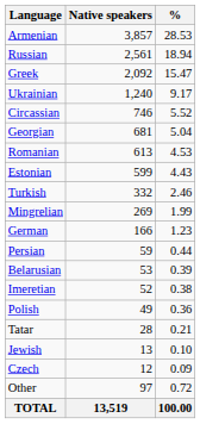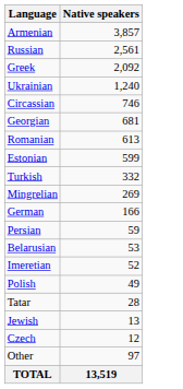- column: % | 28.53 | 18.94 | 15.47 | 9.17 | 5.52 | 5.04 | 4.53 | 4.43 | 2.46 | 1.99 | 1.23 | 0.44 | 0.39 | 0.38 | 0.36 | 0.21 | 0.10 | 0.09 | 0.72 | 100.00
